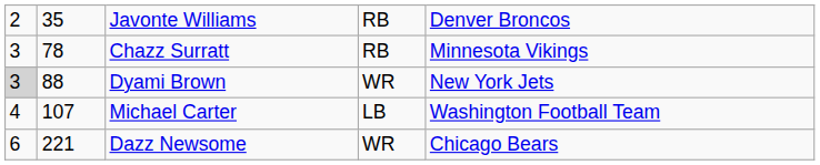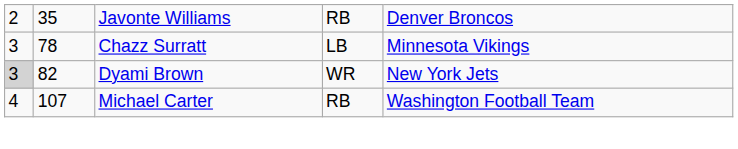Chazz Surratt | column 4: RB -> LB
Dyami Brown | column 2: 88 -> 82
Michael Carter | column 4: LB -> RB
- row: 6 | 221 | Dazz Newsome | WR | Chicago Bears
